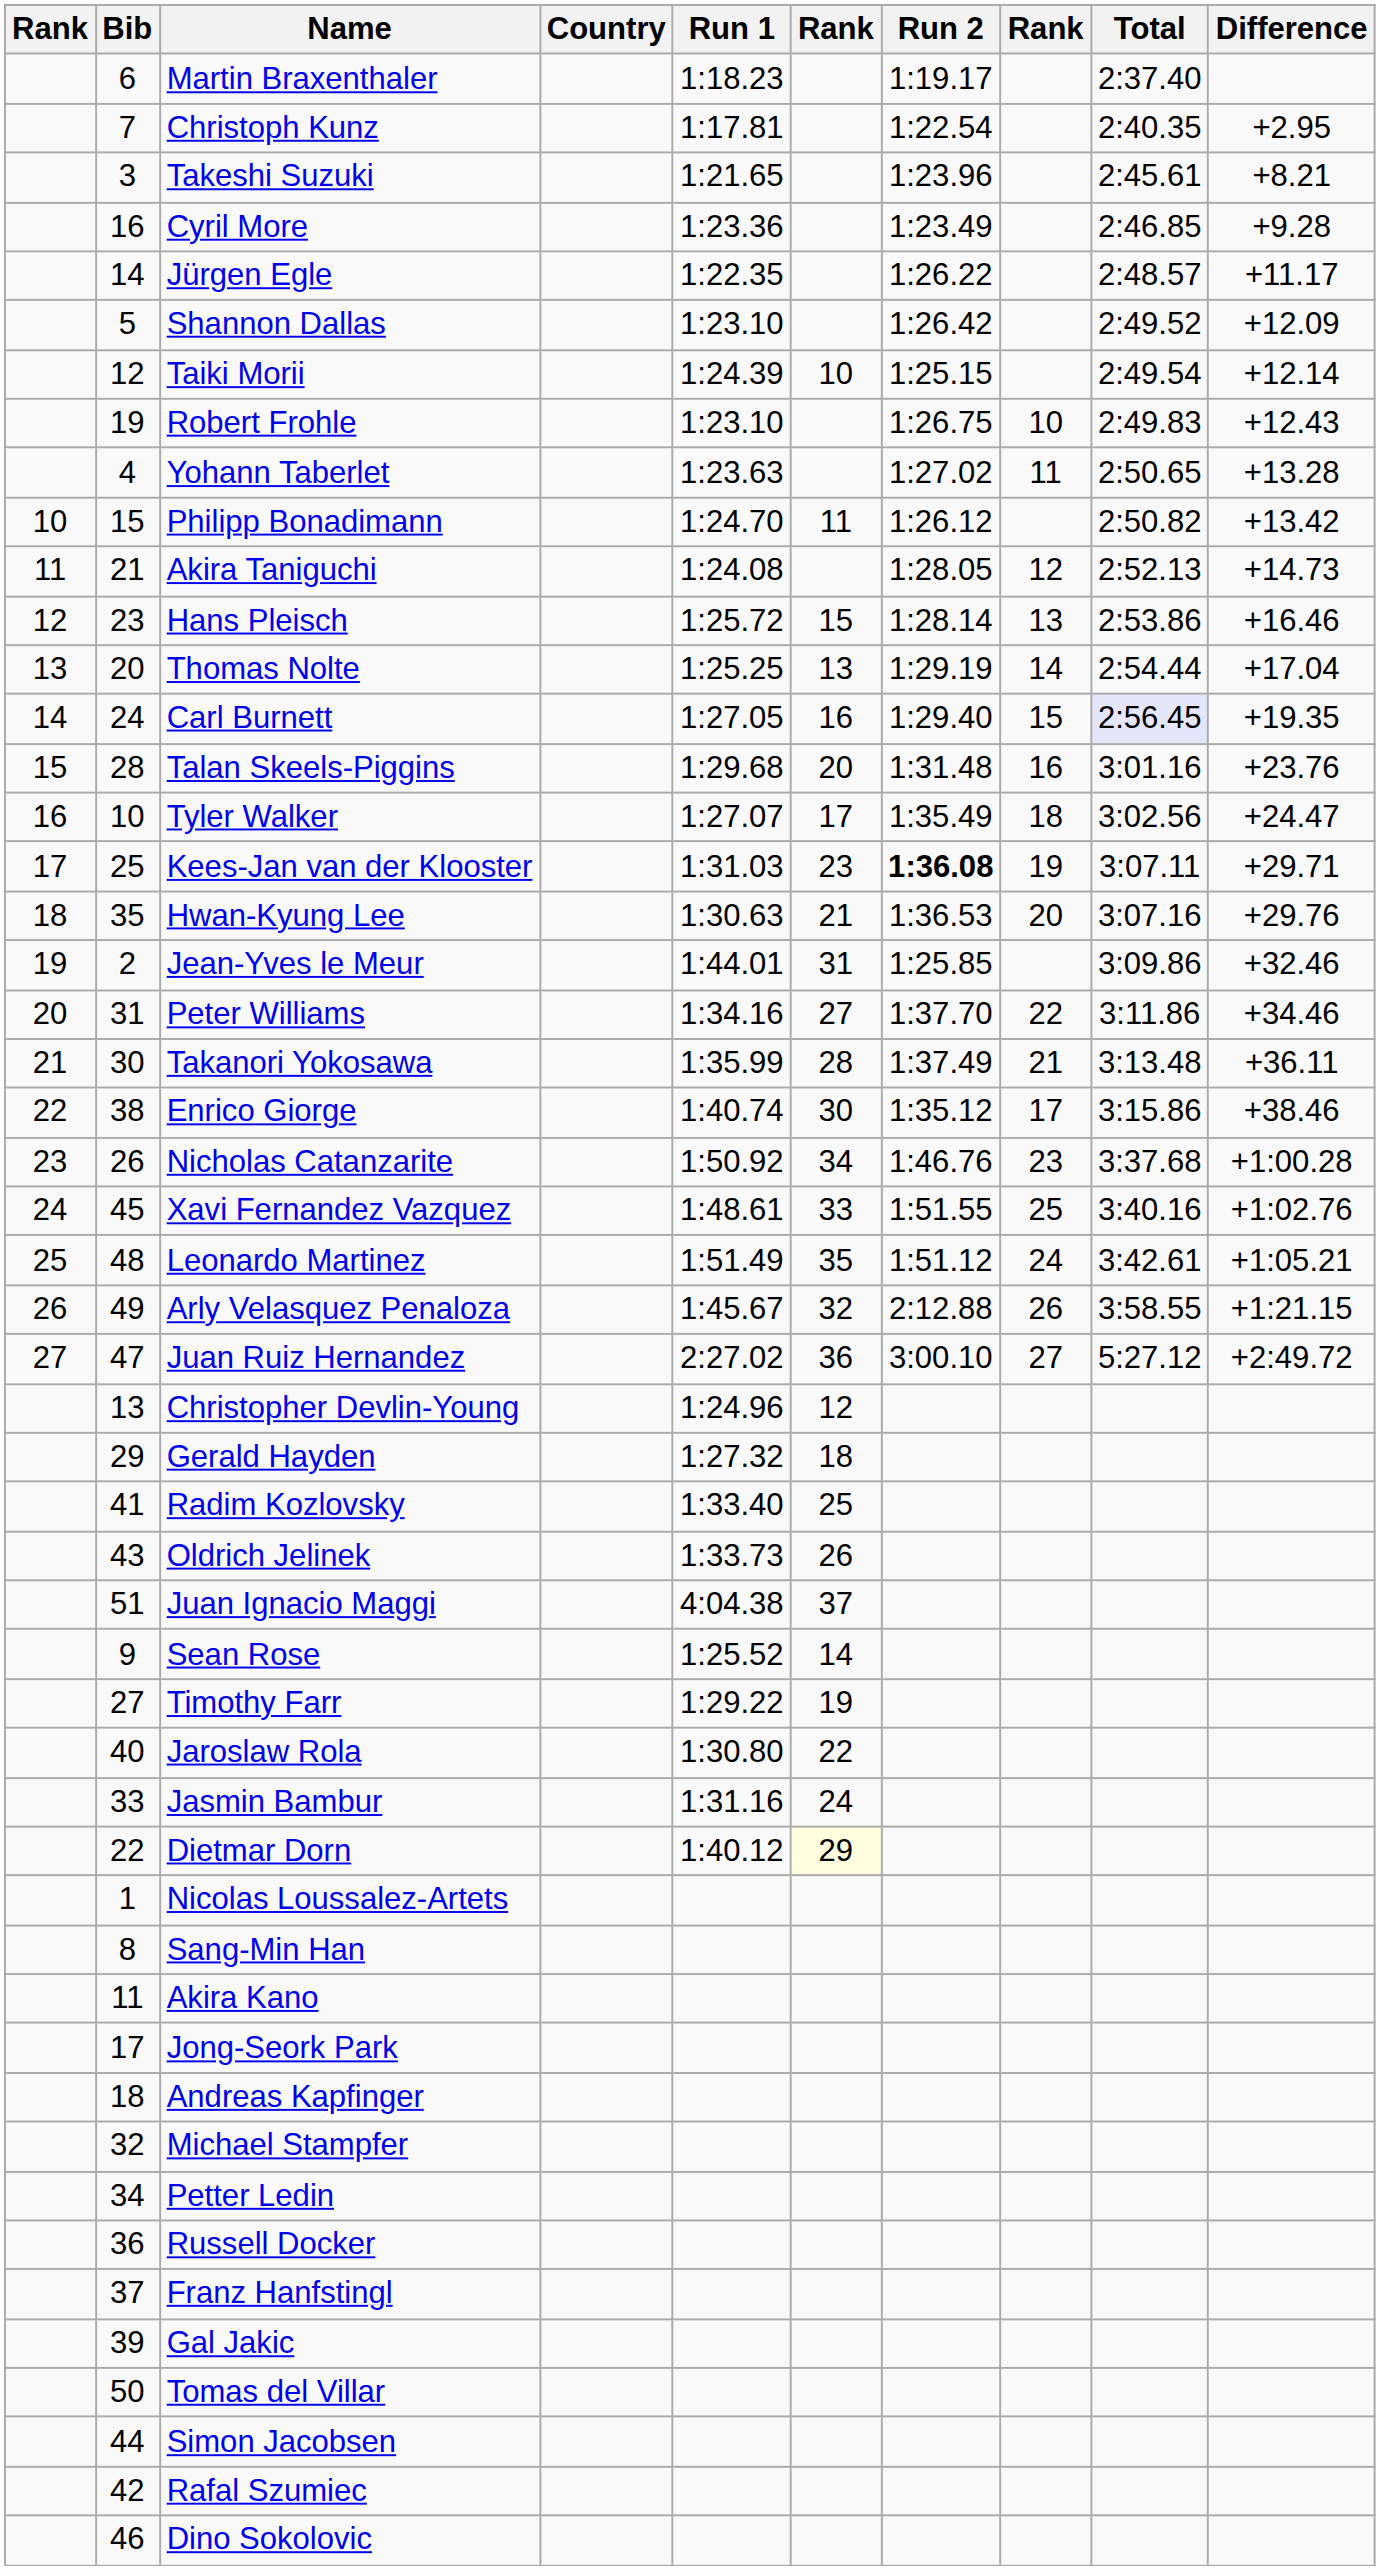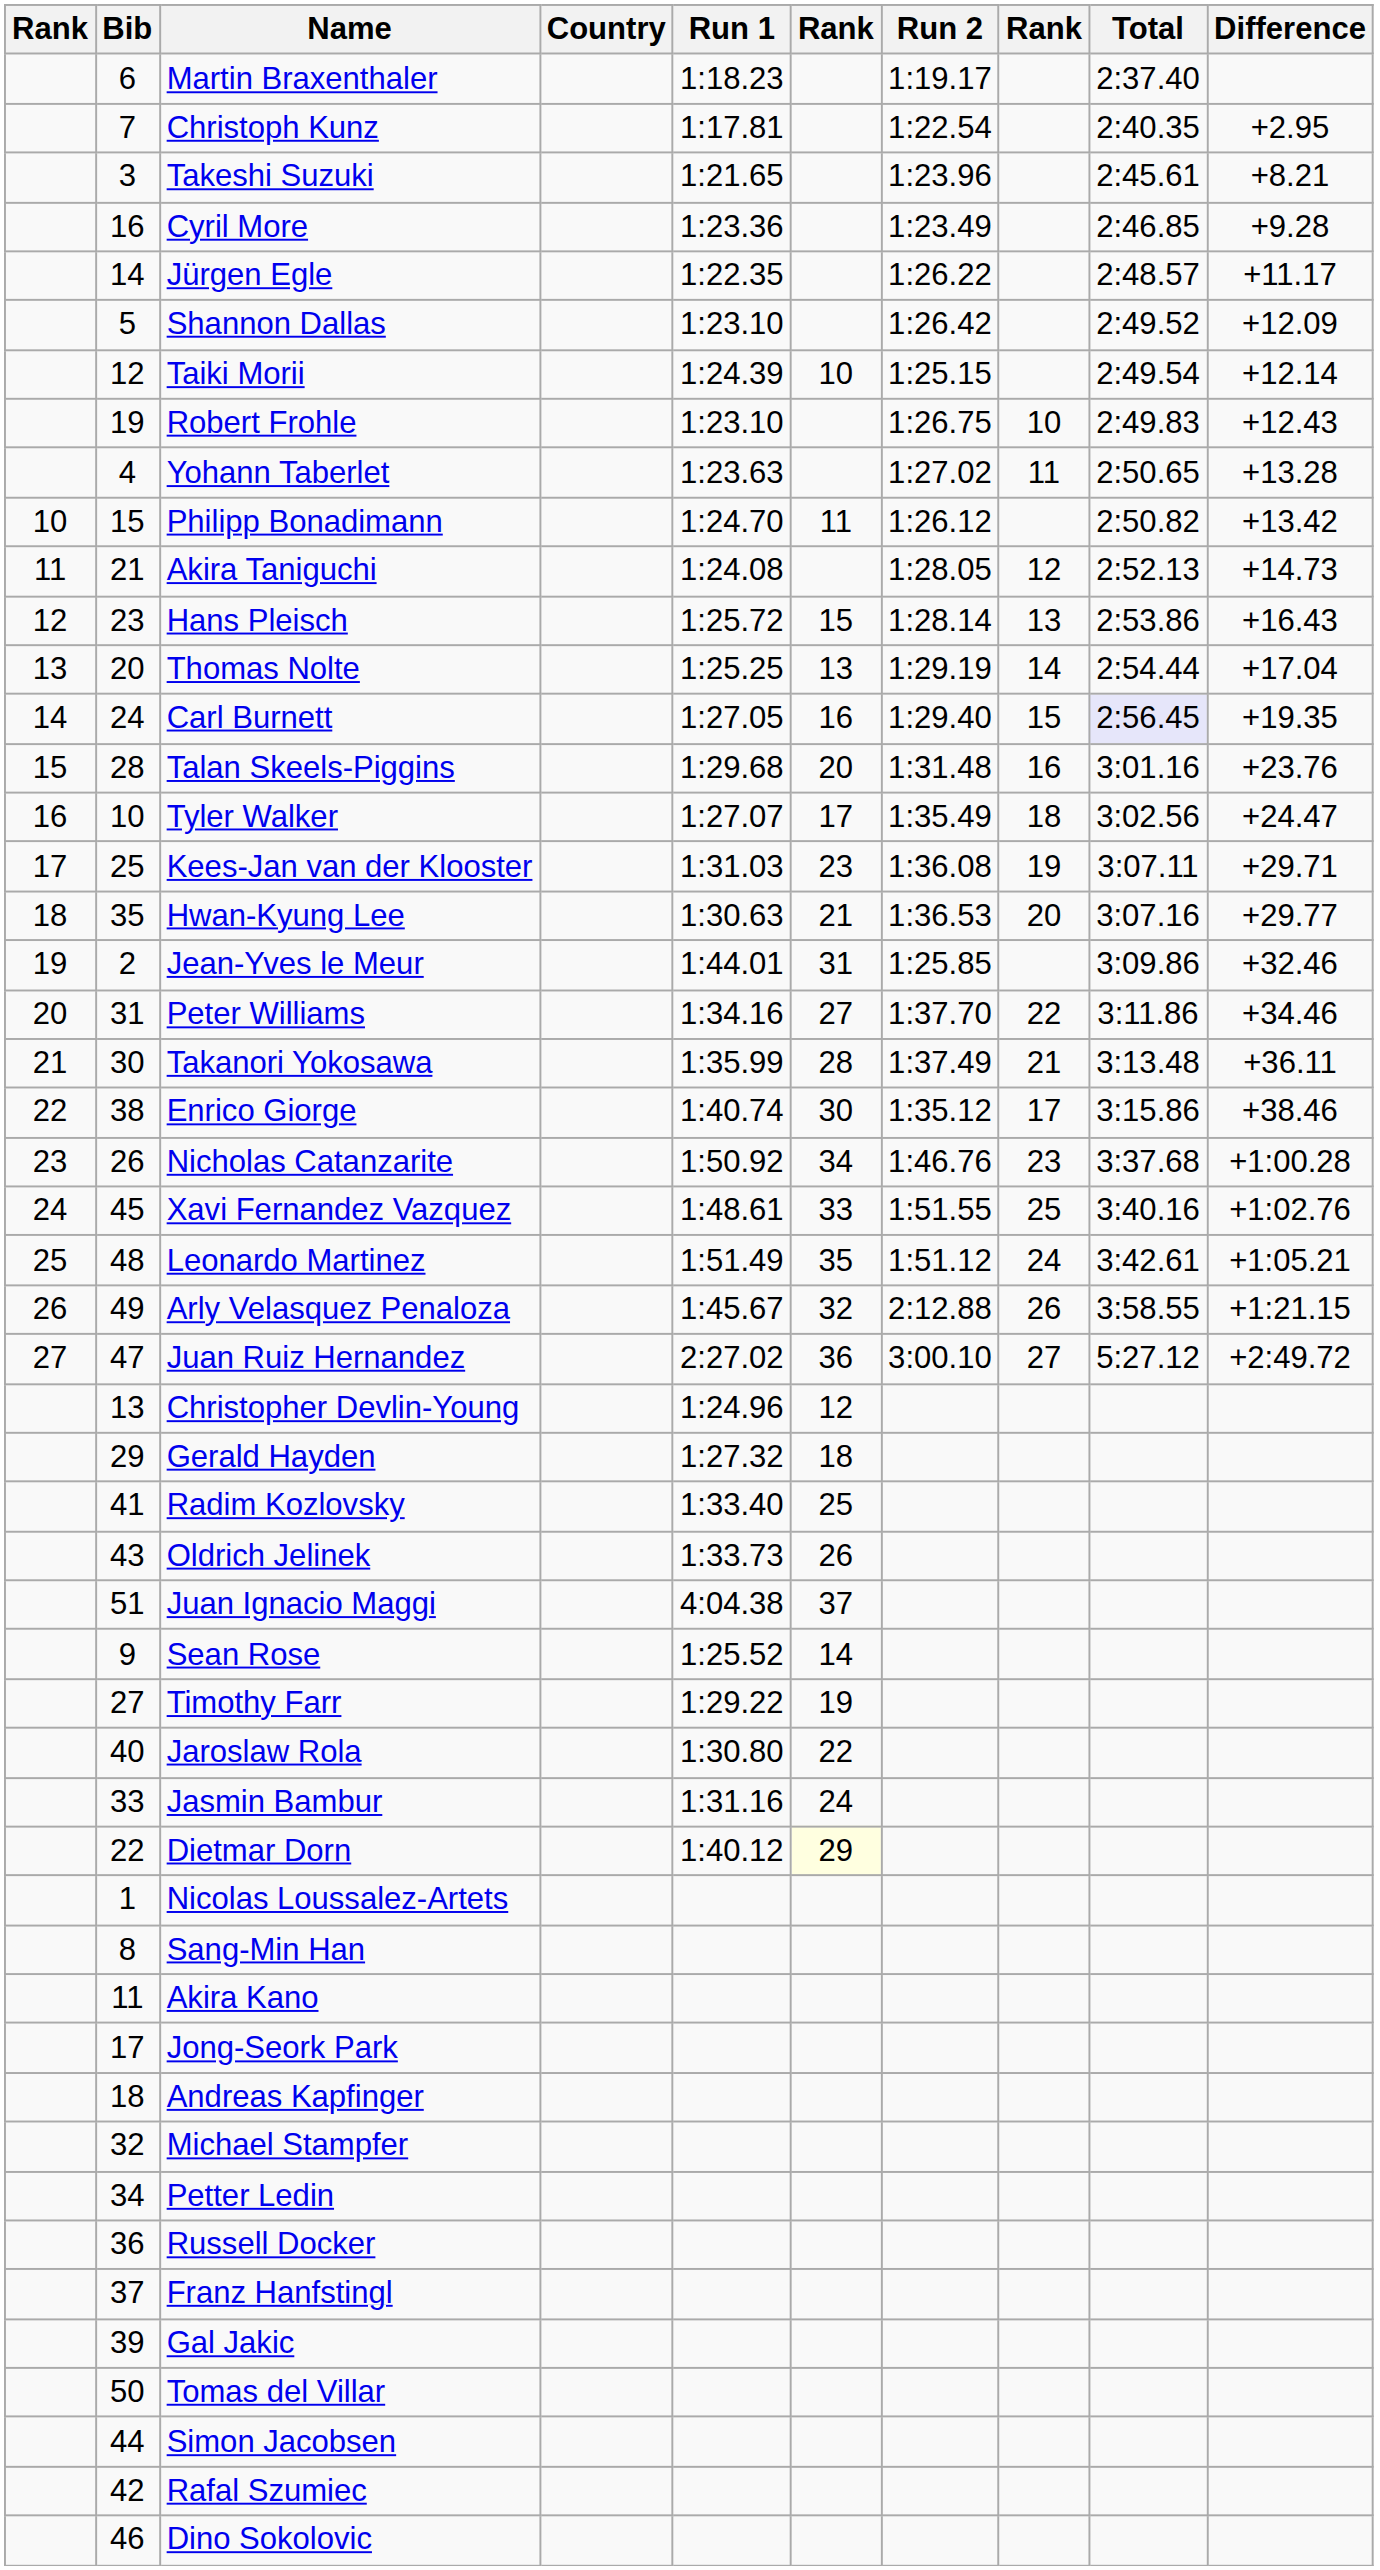Hans Pleisch | Difference: +16.46 -> +16.43
Kees-Jan van der Klooster | Run 2: bold -> normal
Hwan-Kyung Lee | Difference: +29.76 -> +29.77
